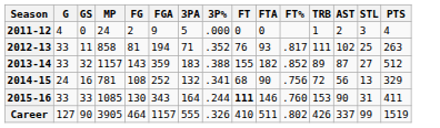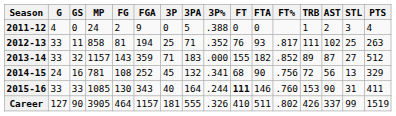+ column: 3P | 0 | 25 | 71 | 45 | 40 | 181
2011-12 | 3P%: .000 -> .388
2013-14 | 3P%: .388 -> .000
